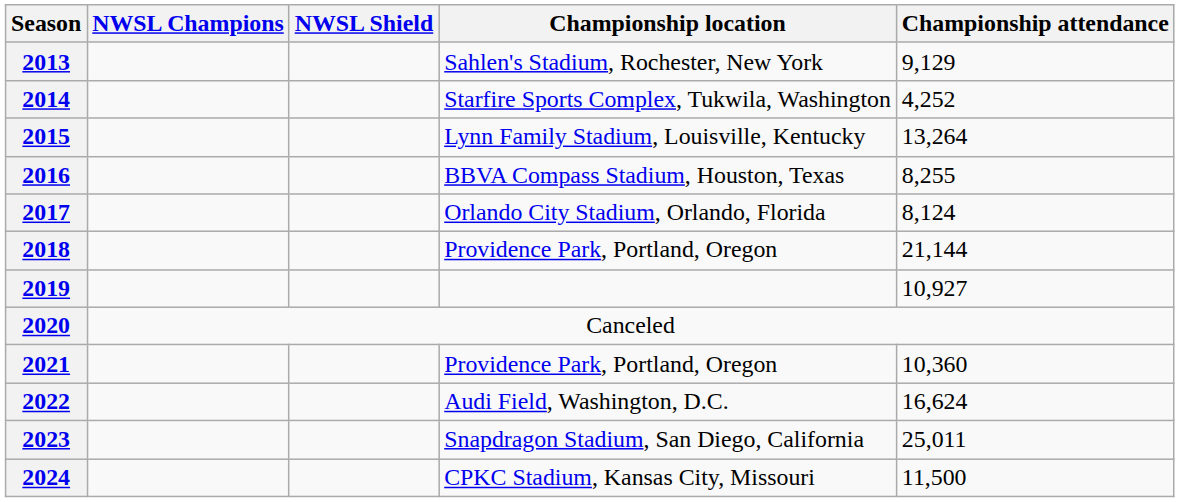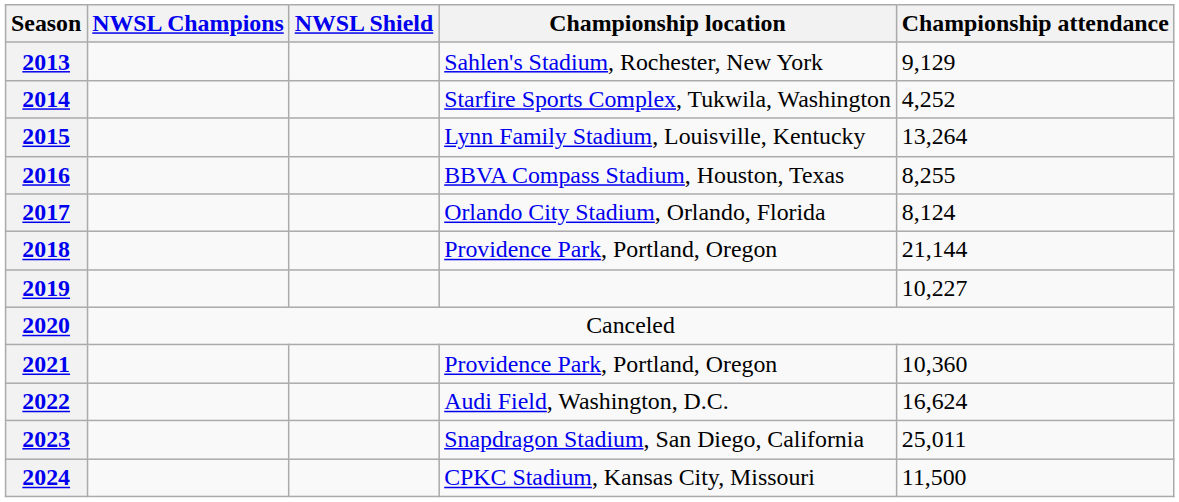2019 | Championship attendance: 10,927 -> 10,227
